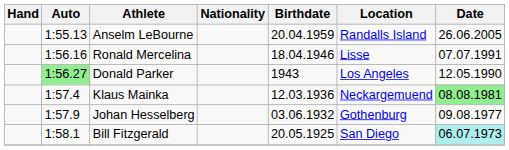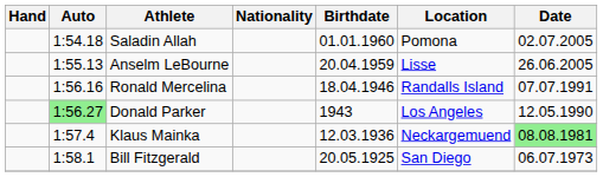+ row: 1:54.18 | Saladin Allah | 01.01.1960 | Pomona | 02.07.2005
Anselm LeBourne | Location: Randalls Island -> Lisse
Ronald Mercelina | Location: Lisse -> Randalls Island
- row: 1:57.9 | Johan Hesselberg | 03.06.1932 | Gothenburg | 09.08.1977
Bill Fitzgerald | Date: paleturquoise background -> no background
